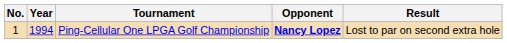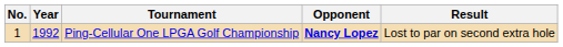Ping-Cellular One LPGA Golf Championship | Year: 1994 -> 1992
